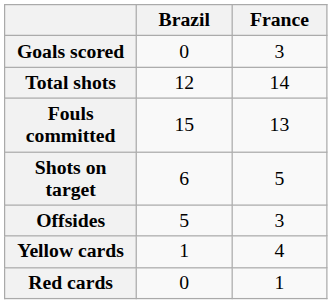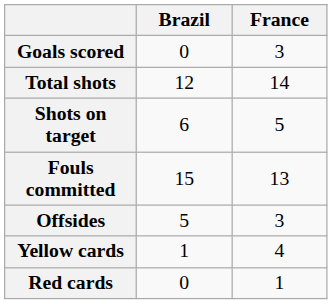rows swapped: Shots on target <-> Fouls committed
